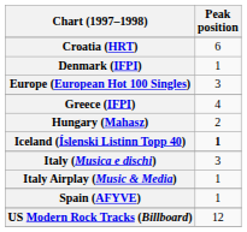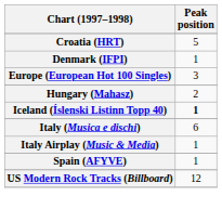Croatia (HRT) | Peak position: 6 -> 5
- row: Greece (IFPI) | 4
Italy (Musica e dischi) | Peak position: 3 -> 6
